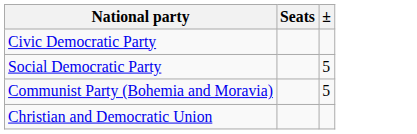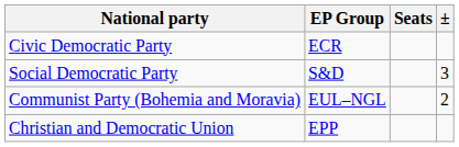+ column: EP Group | ECR | S&D | EUL–NGL | EPP
Social Democratic Party | ±: 5 -> 3
Communist Party (Bohemia and Moravia) | ±: 5 -> 2
